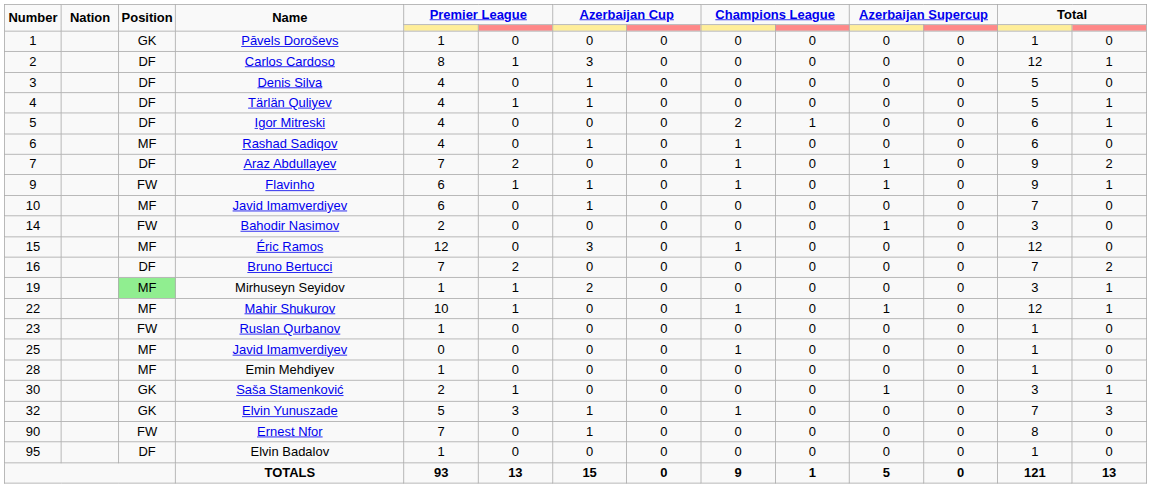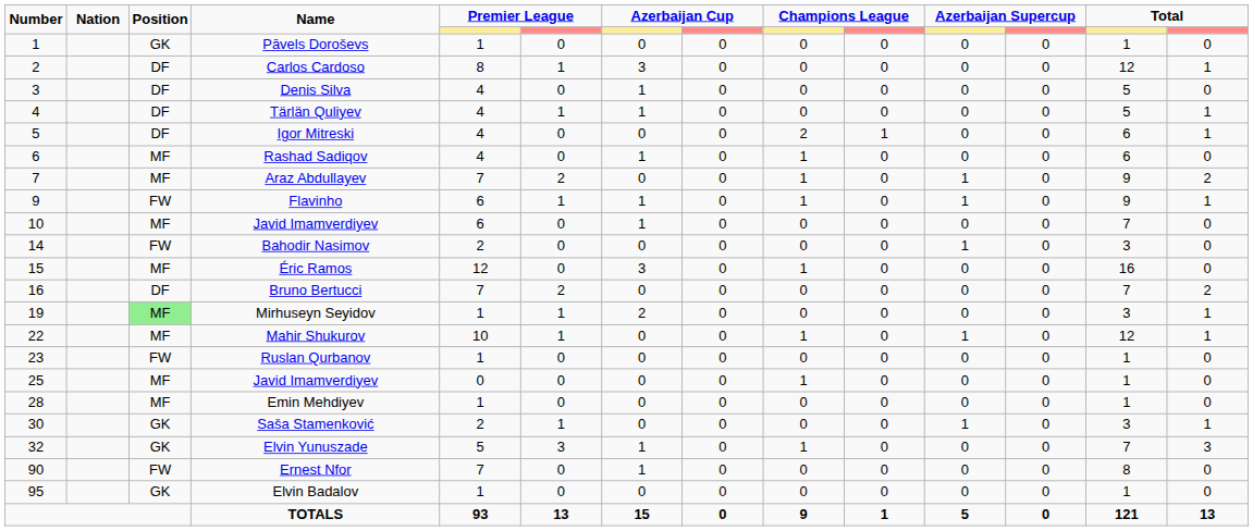Araz Abdullayev | Position: DF -> MF
Éric Ramos | column 13: 12 -> 16
Elvin Badalov | Position: DF -> GK
